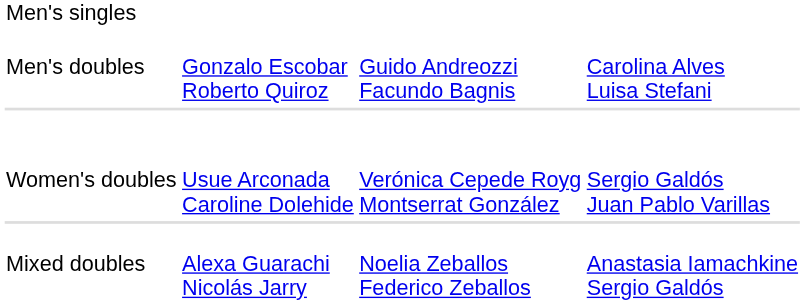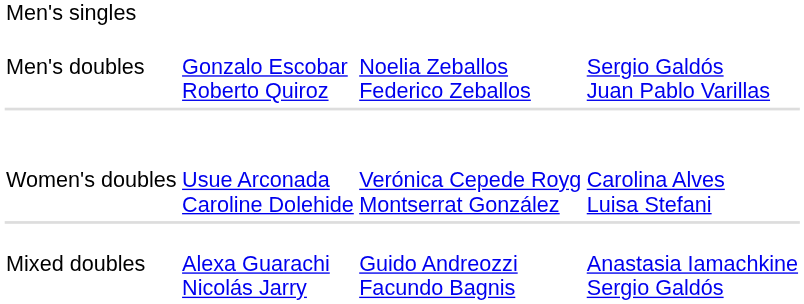Men's doubles | column 3: Guido Andreozzi Facundo Bagnis -> Noelia Zeballos Federico Zeballos
Men's doubles | column 4: Carolina Alves Luisa Stefani -> Sergio Galdós Juan Pablo Varillas
Women's doubles | column 4: Sergio Galdós Juan Pablo Varillas -> Carolina Alves Luisa Stefani
Mixed doubles | column 3: Noelia Zeballos Federico Zeballos -> Guido Andreozzi Facundo Bagnis
